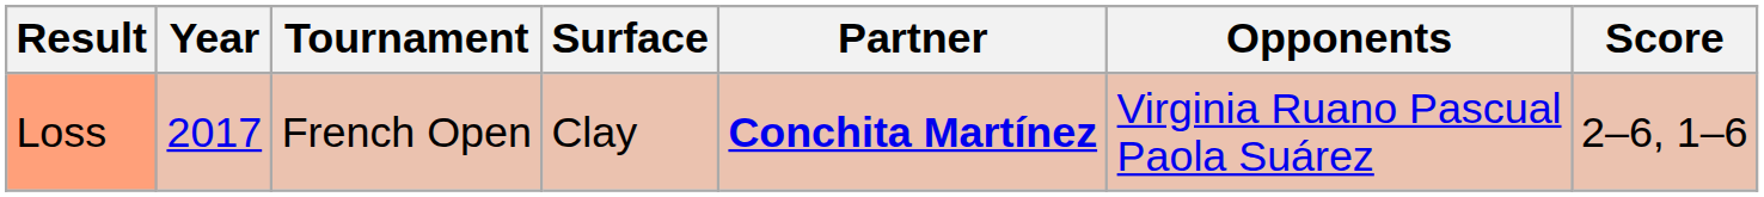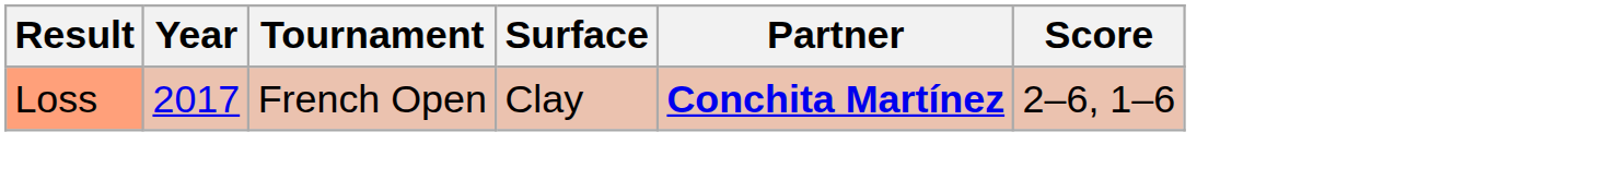- column: Opponents | Virginia Ruano Pascual Paola Suárez
